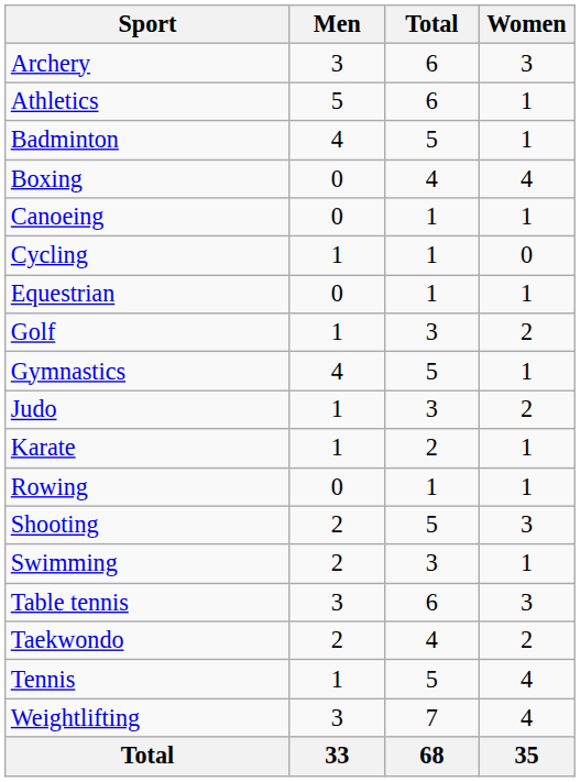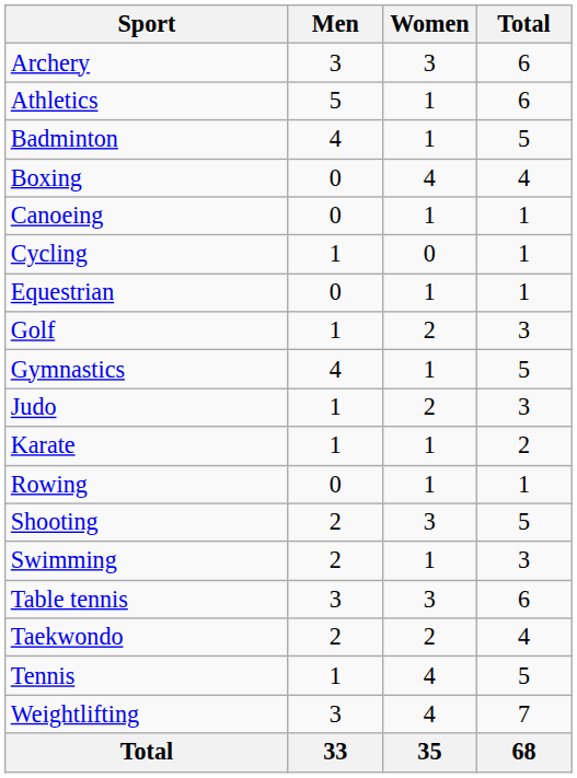columns swapped: Women <-> Total
